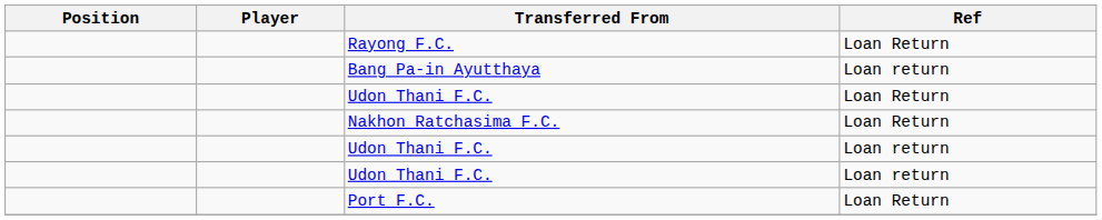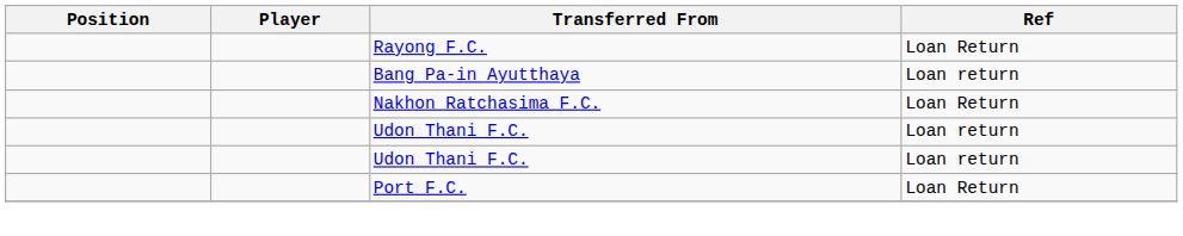- row: Udon Thani F.C. | Loan Return
